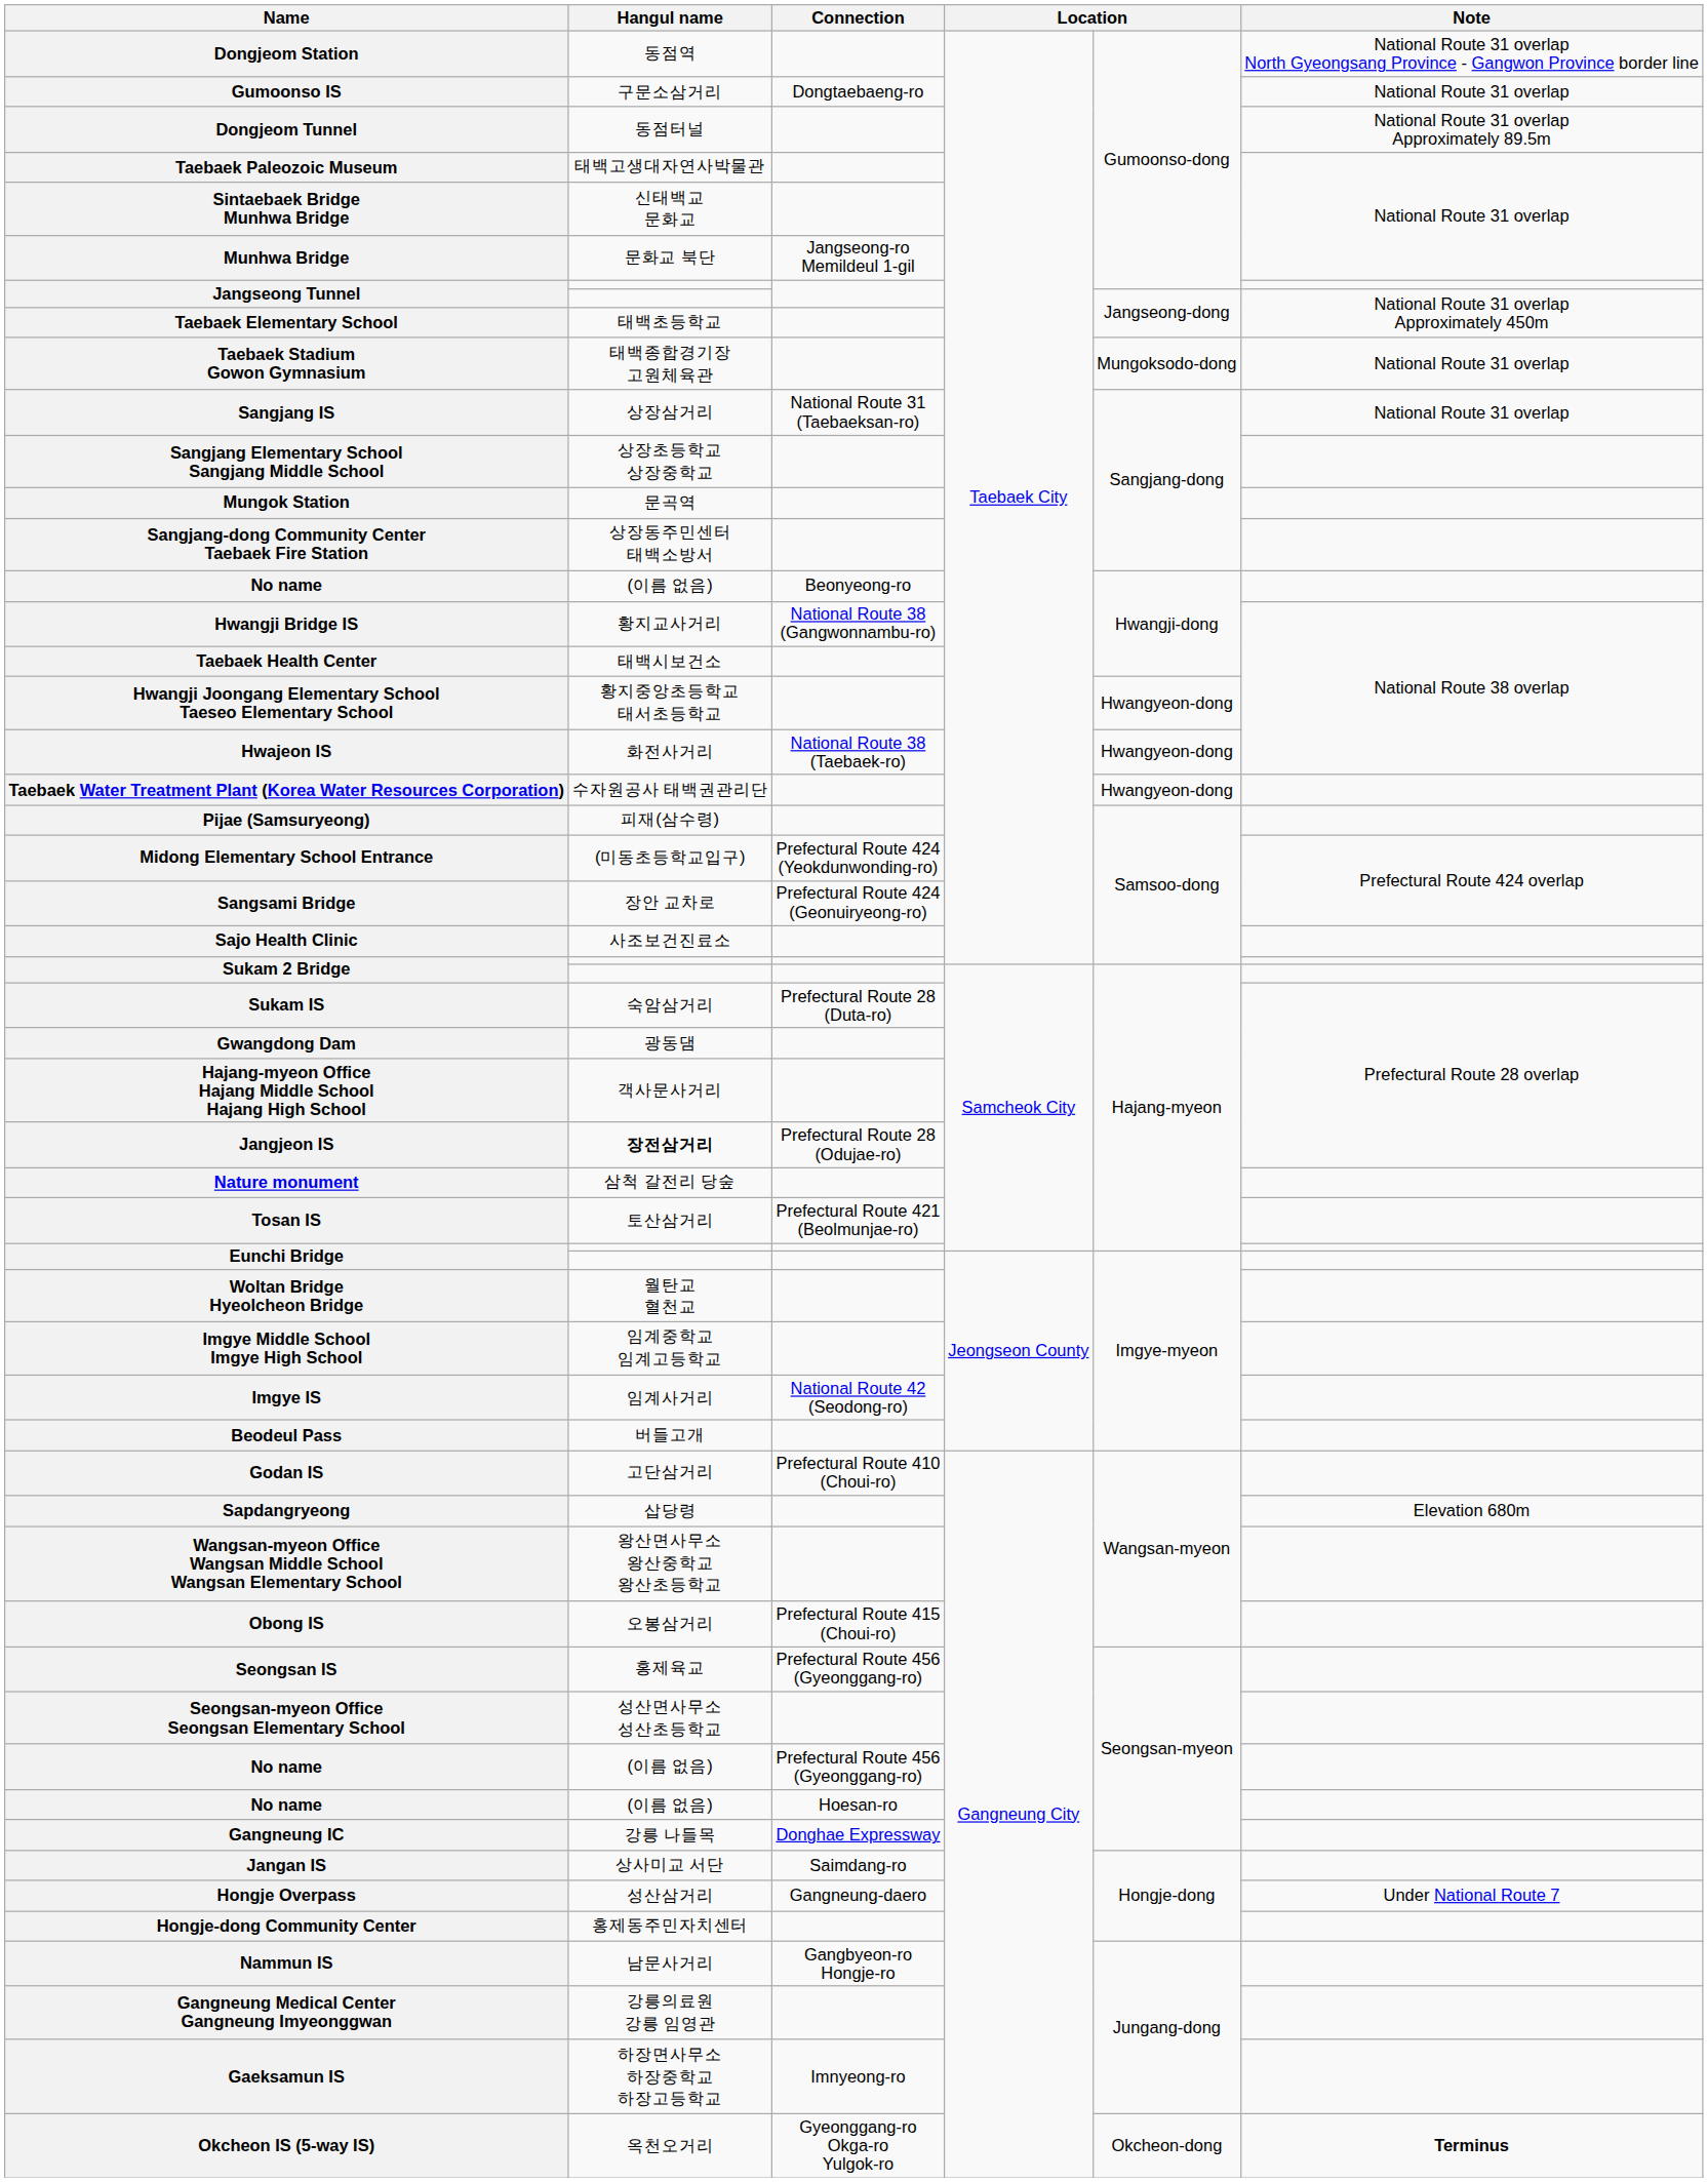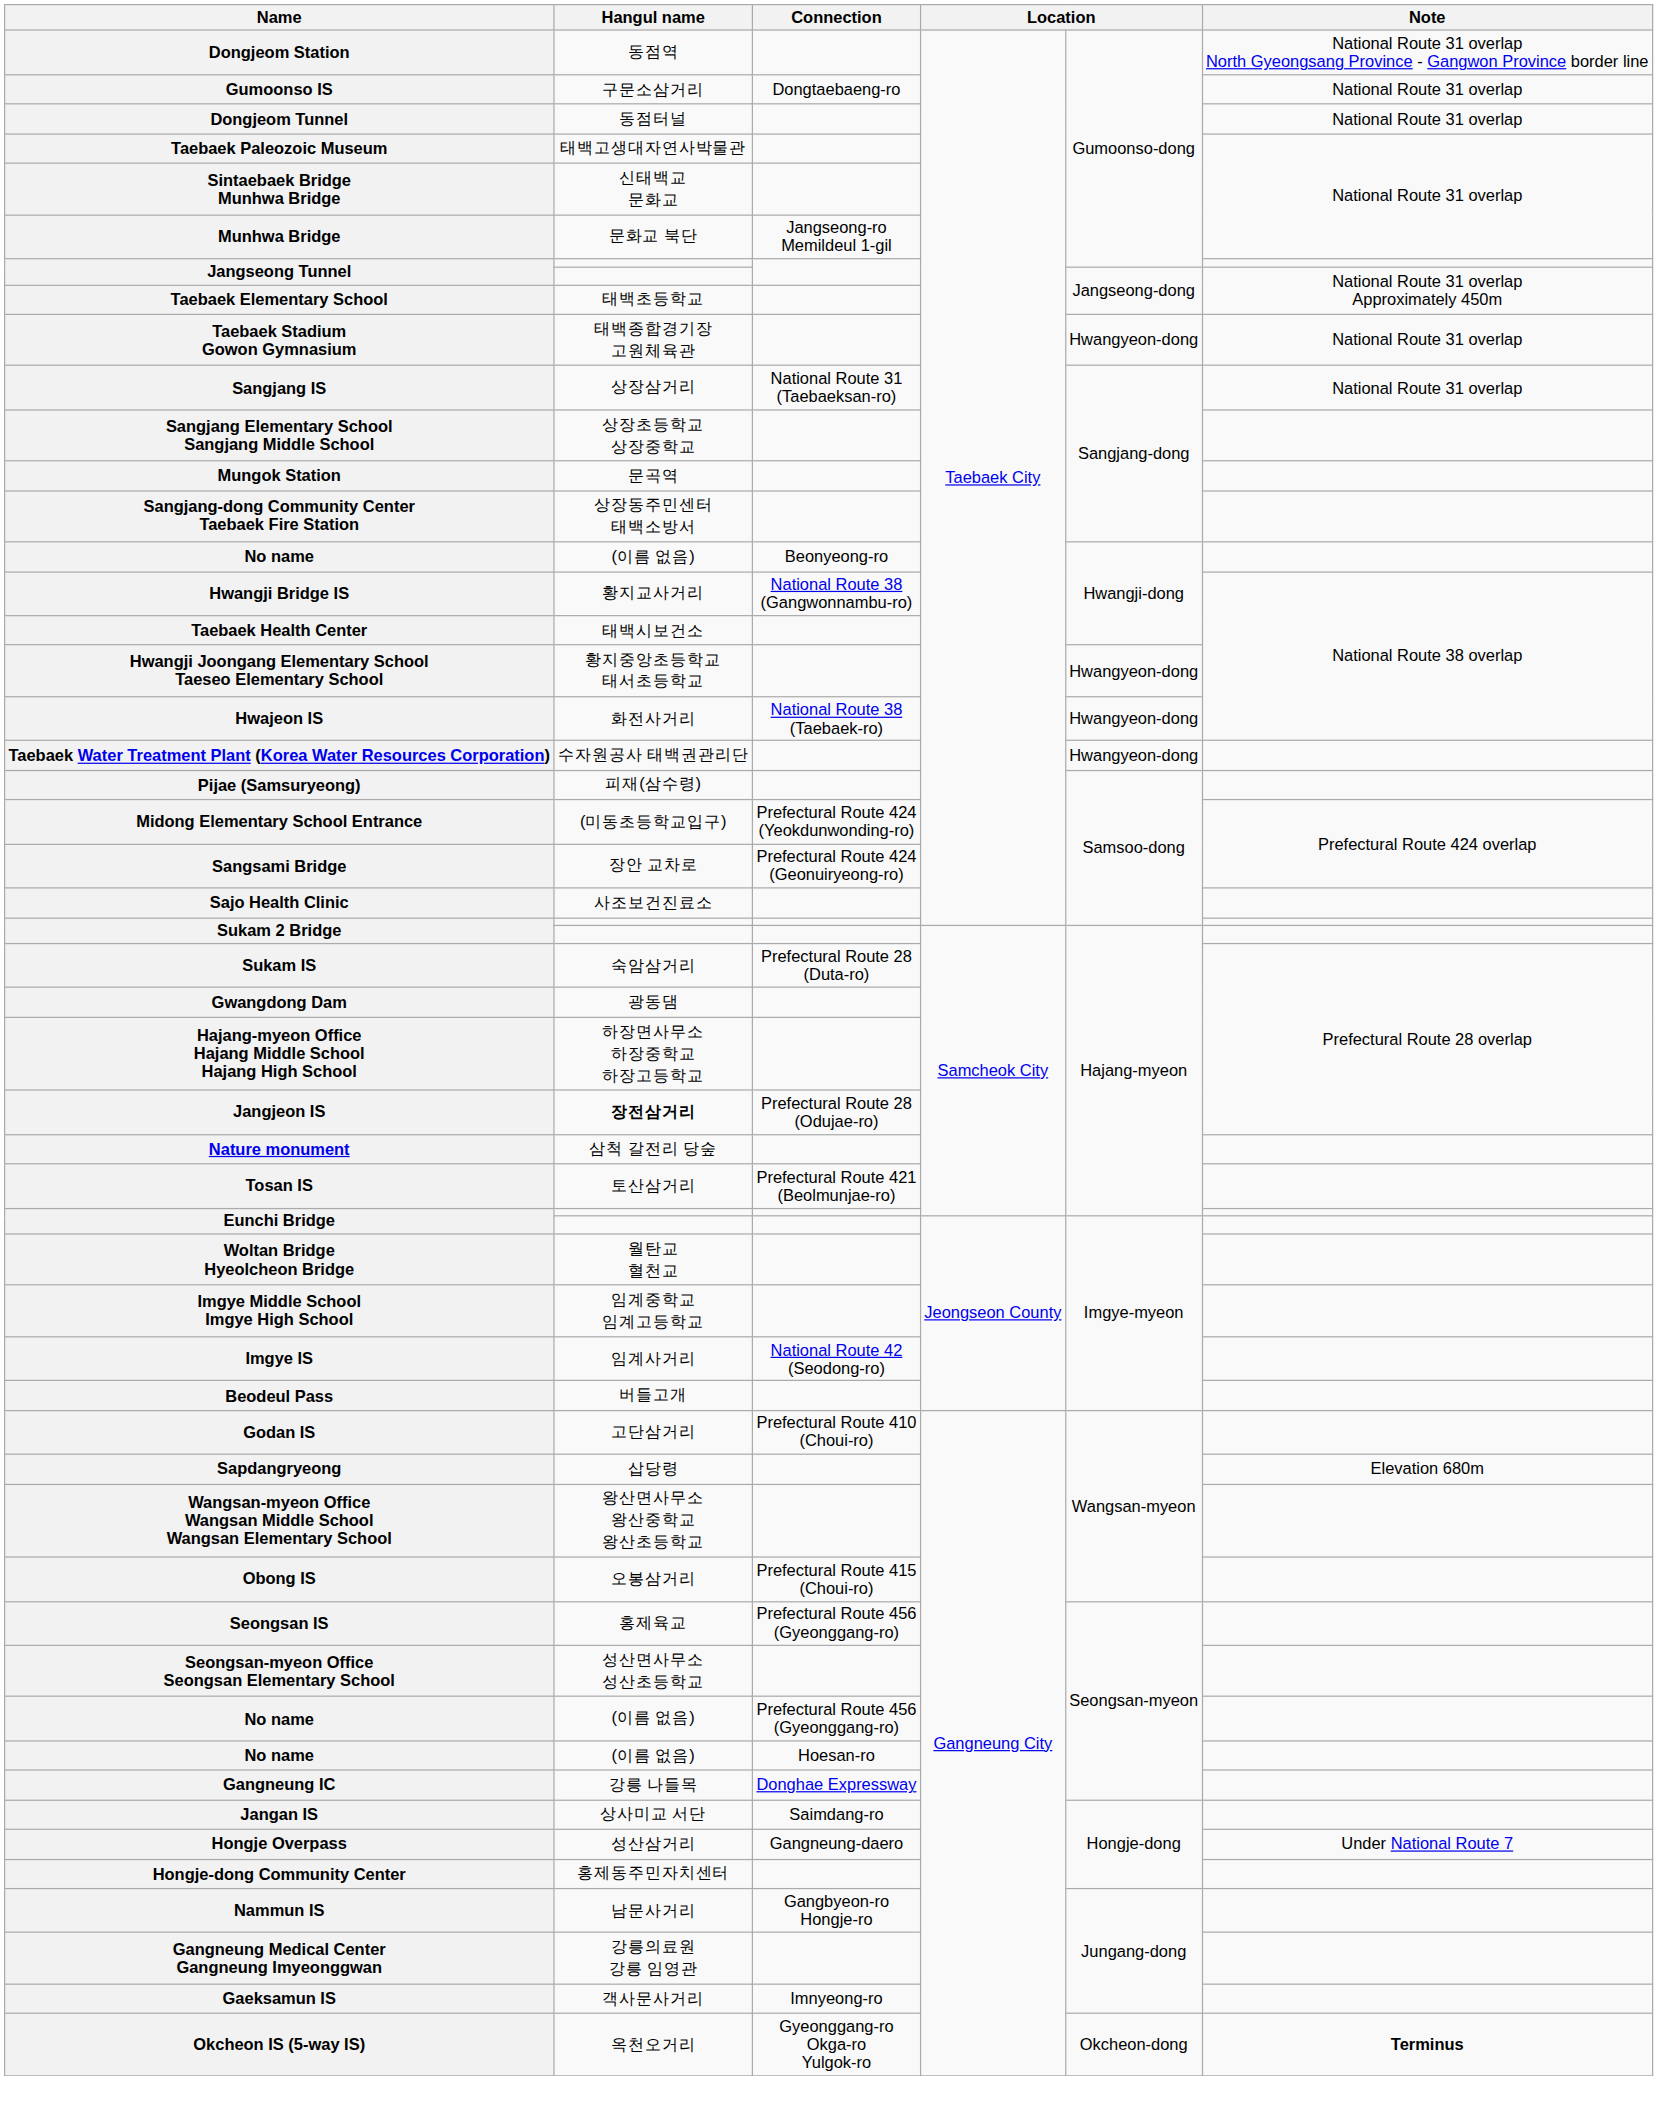Dongjeom Tunnel | Note: National Route 31 overlap Approximately 89.5m -> National Route 31 overlap
Taebaek Stadium Gowon Gymnasium | column 5: Mungoksodo-dong -> Hwangyeon-dong
Hajang-myeon Office Hajang Middle School Hajang High School | Hangul name: 객사문사거리 -> 하장면사무소 하장중학교 하장고등학교
Gaeksamun IS | Hangul name: 하장면사무소 하장중학교 하장고등학교 -> 객사문사거리
